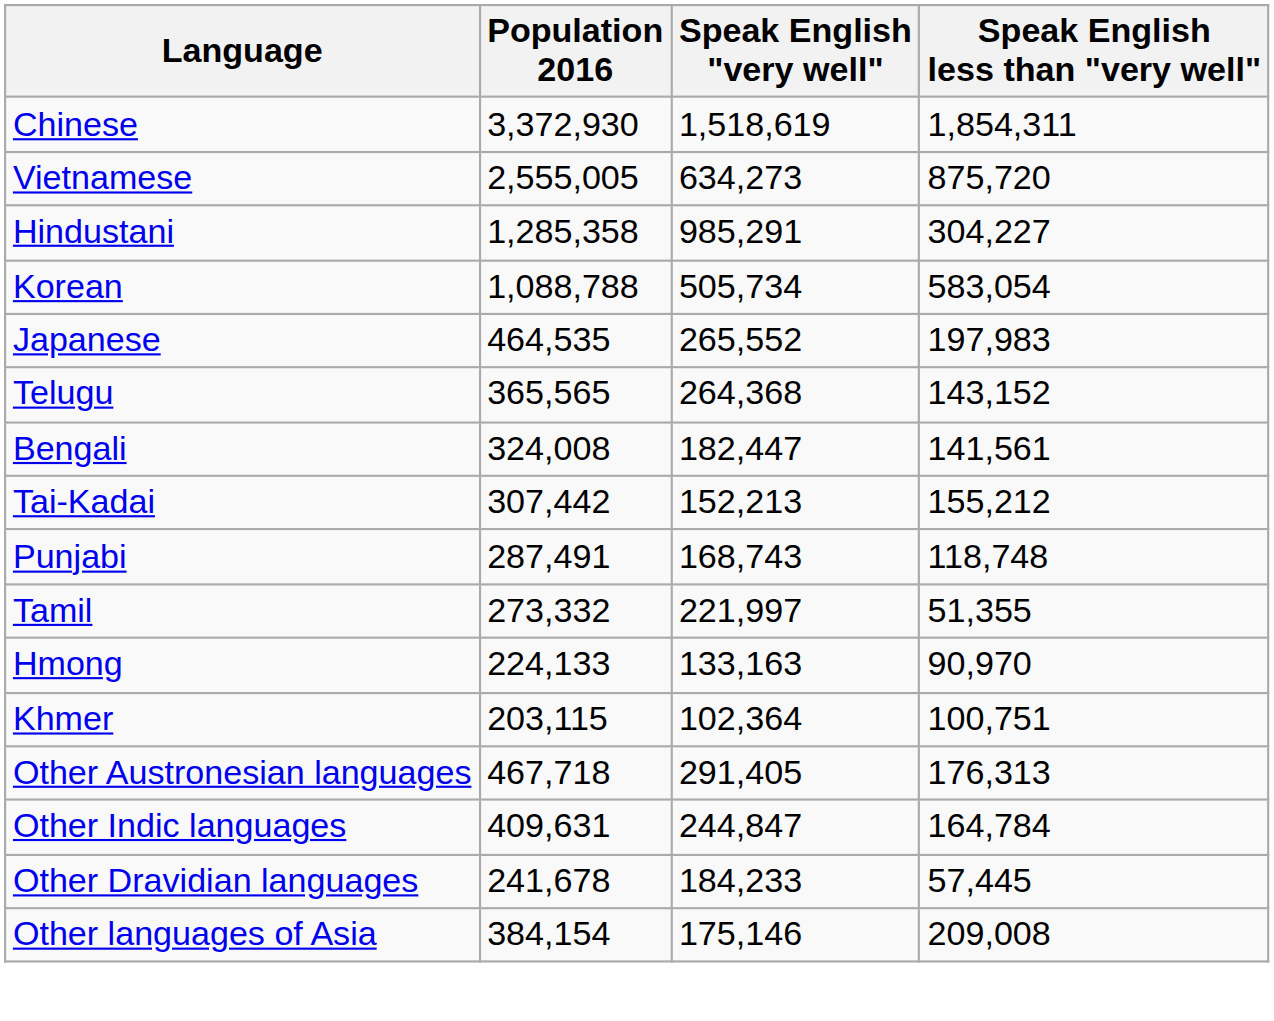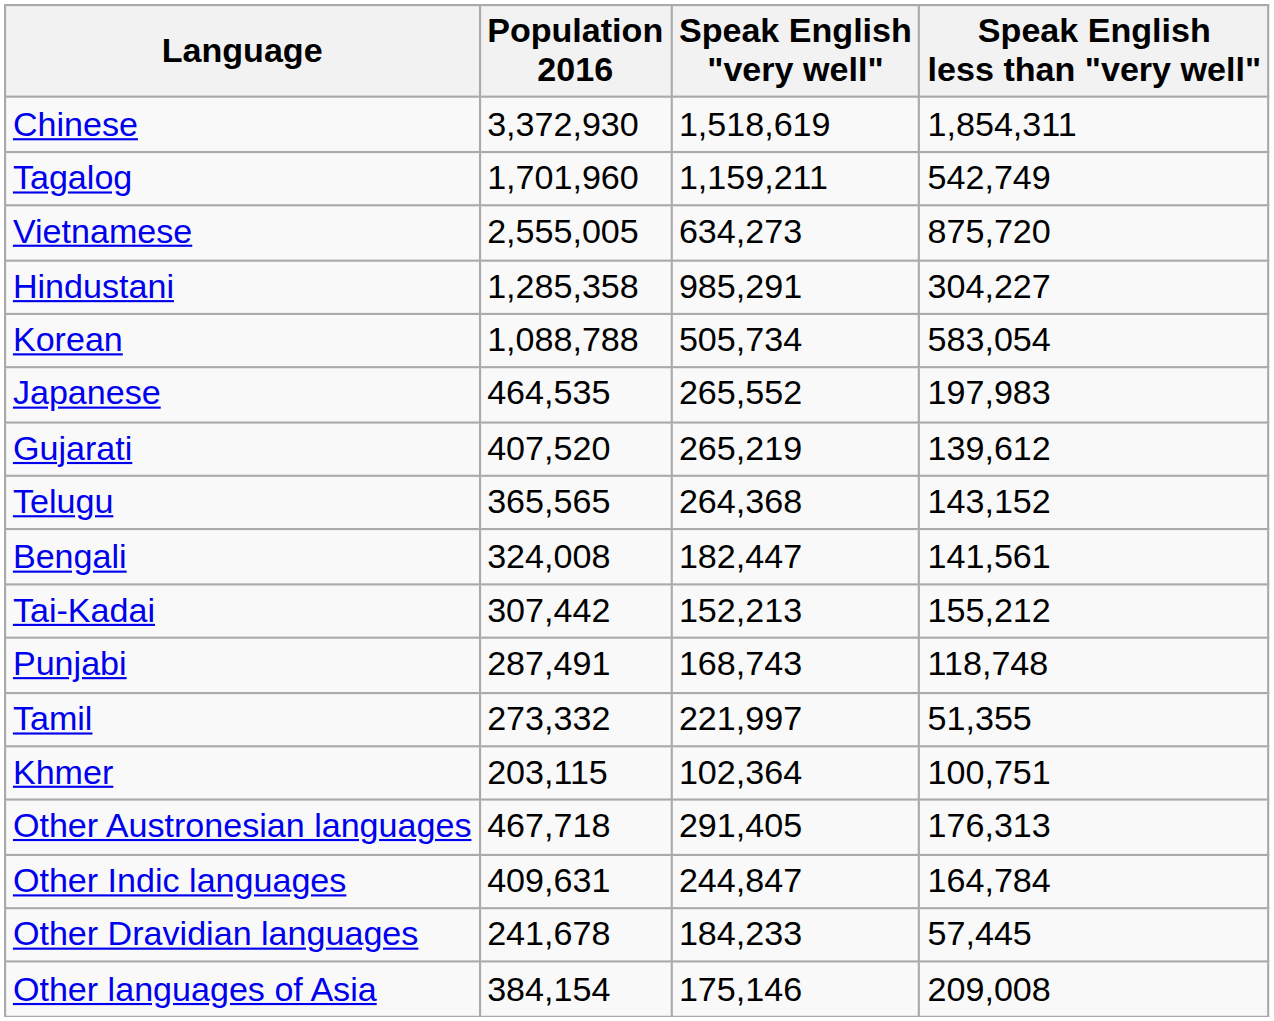+ row: Tagalog | 1,701,960 | 1,159,211 | 542,749
+ row: Gujarati | 407,520 | 265,219 | 139,612
- row: Hmong | 224,133 | 133,163 | 90,970
